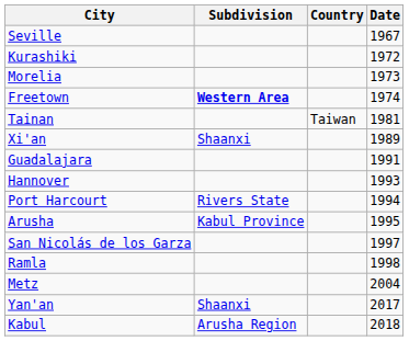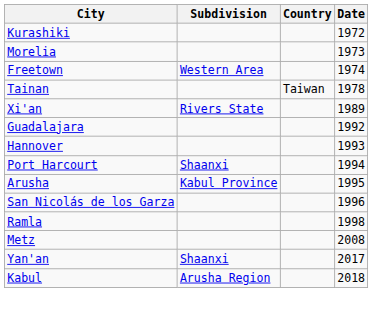- row: Seville | 1967
Freetown | Subdivision: bold -> normal
Tainan | Date: 1981 -> 1978
Xi'an | Subdivision: Shaanxi -> Rivers State
Guadalajara | Date: 1991 -> 1992
Port Harcourt | Subdivision: Rivers State -> Shaanxi
San Nicolás de los Garza | Date: 1997 -> 1996
Metz | Date: 2004 -> 2008
